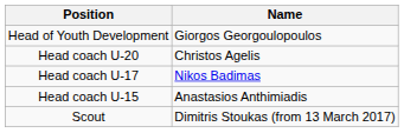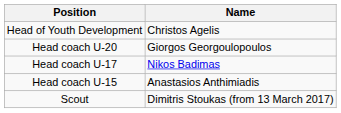Head of Youth Development | Name: Giorgos Georgoulopoulos -> Christos Agelis
Head coach U-20 | Name: Christos Agelis -> Giorgos Georgoulopoulos
